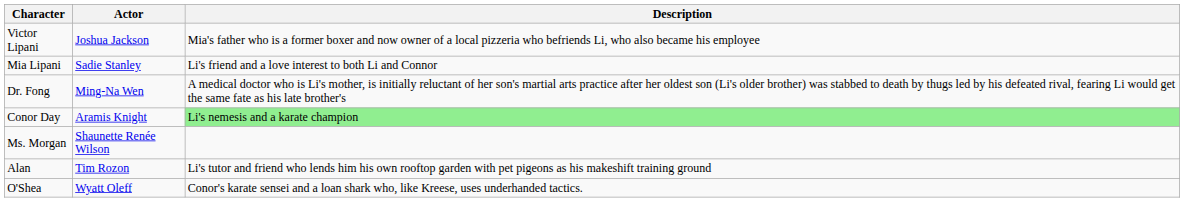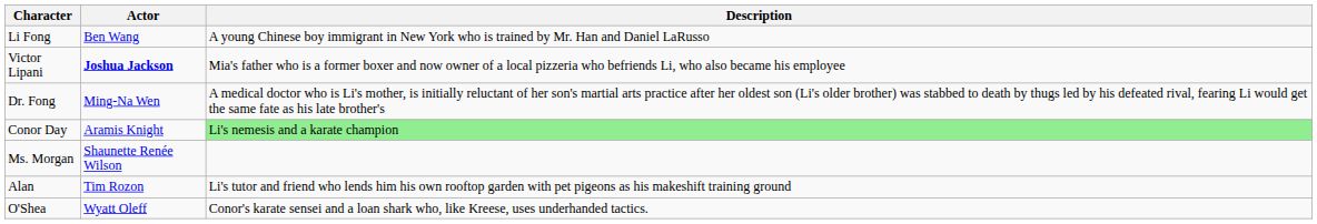+ row: Li Fong | Ben Wang | A young Chinese boy immigrant in New York who is trained by Mr. Han and Daniel LaRusso
Victor Lipani | Actor: normal -> bold
- row: Mia Lipani | Sadie Stanley | Li's friend and a love interest to both Li and Connor
